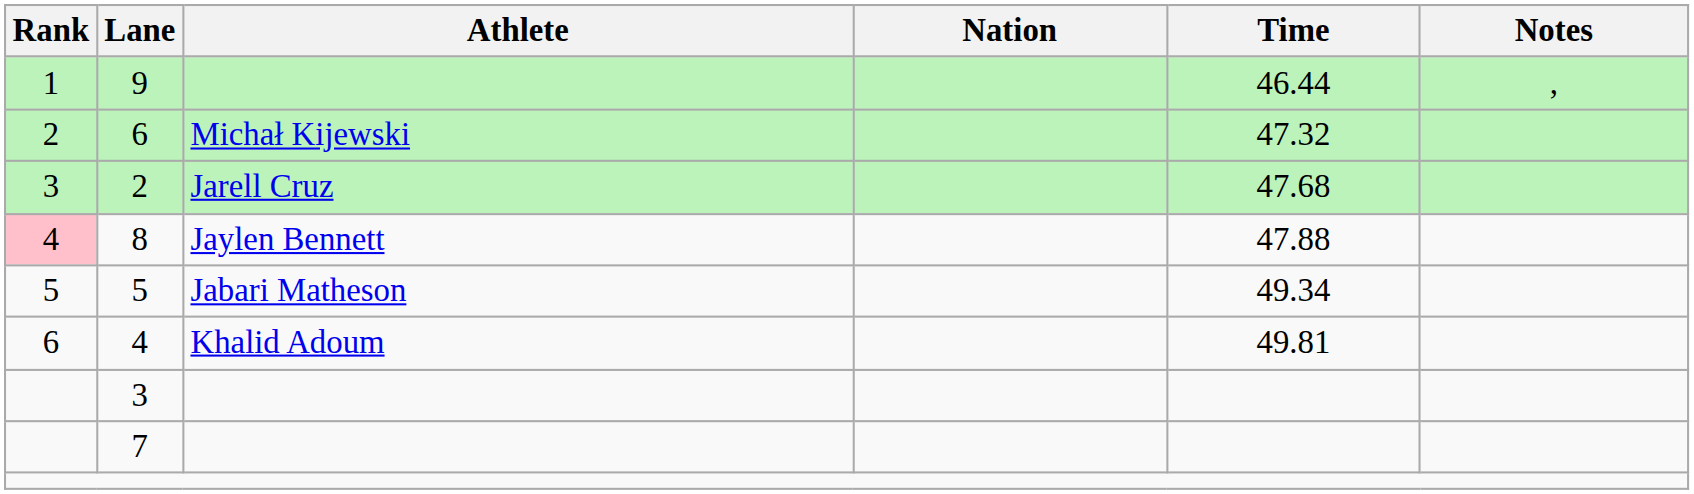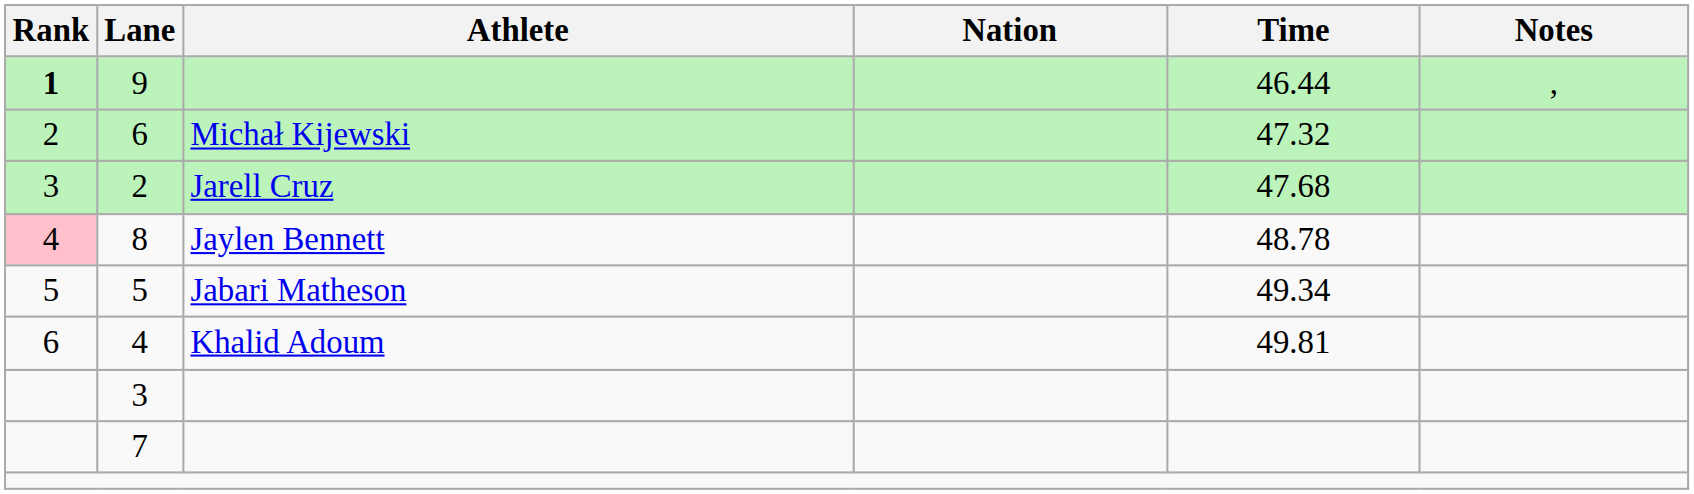9 | Rank: normal -> bold
8 | Time: 47.88 -> 48.78
